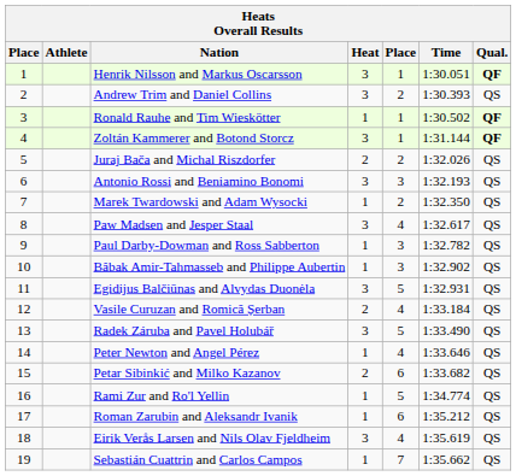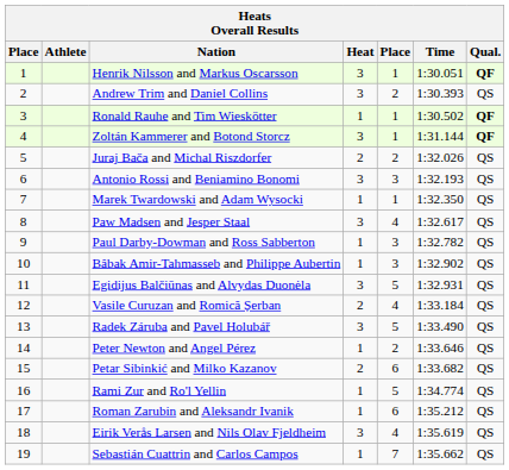Marek Twardowski and Adam Wysocki | column 5: 2 -> 1
Peter Newton and Angel Pérez | column 5: 4 -> 2
